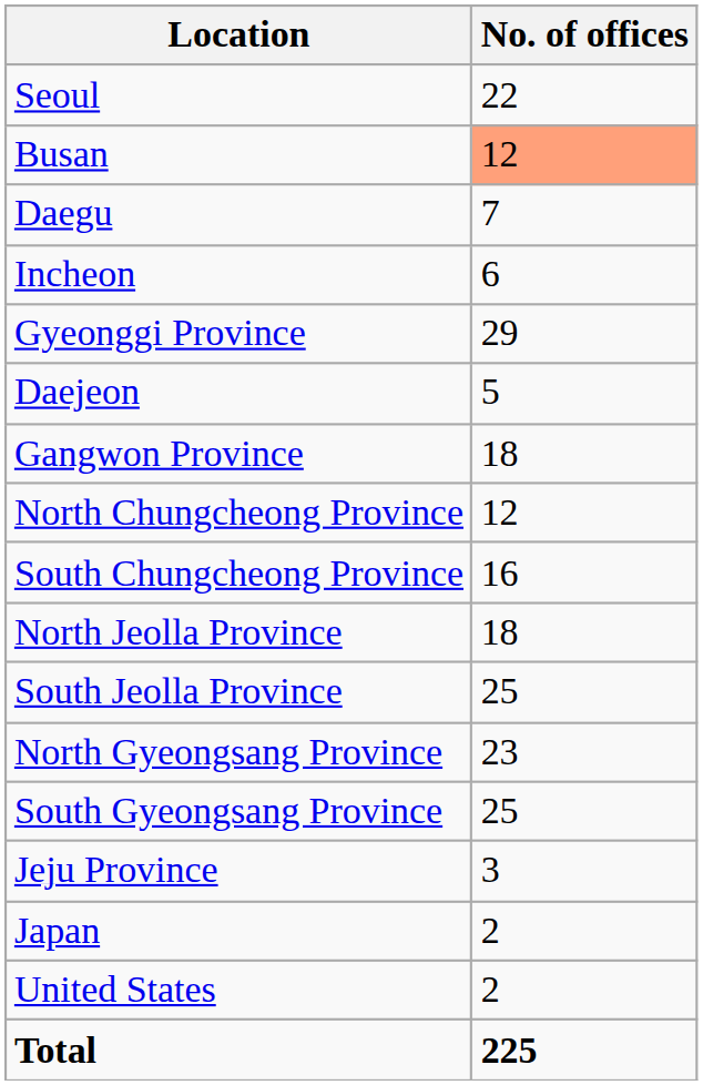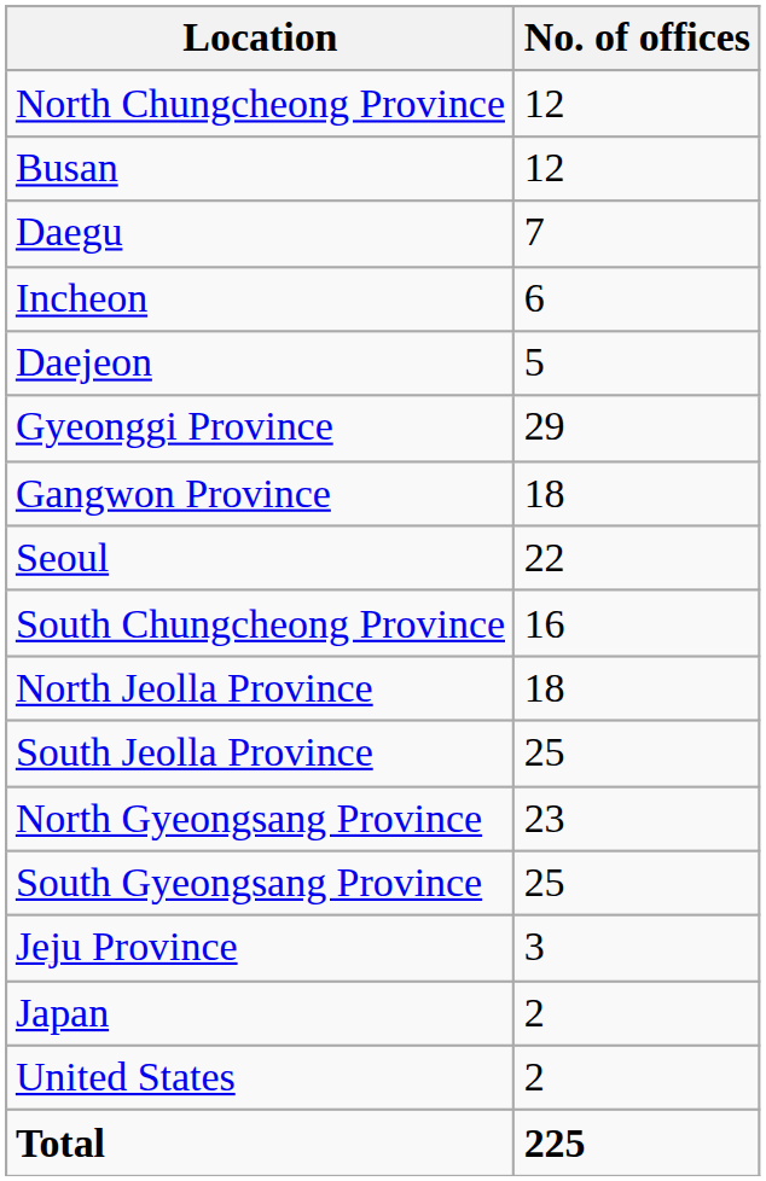rows swapped: Seoul <-> North Chungcheong Province
Busan | No. of offices: lightsalmon background -> no background
rows swapped: Daejeon <-> Gyeonggi Province
